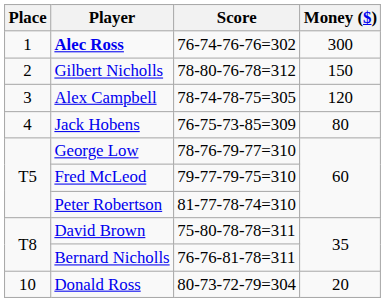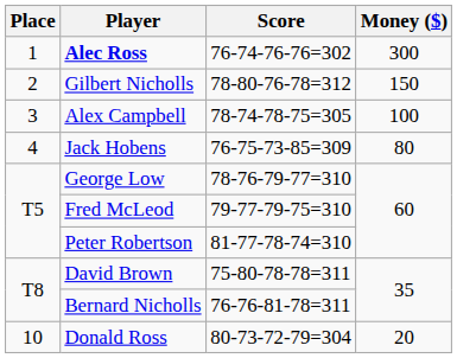Alex Campbell | Money ($): 120 -> 100
